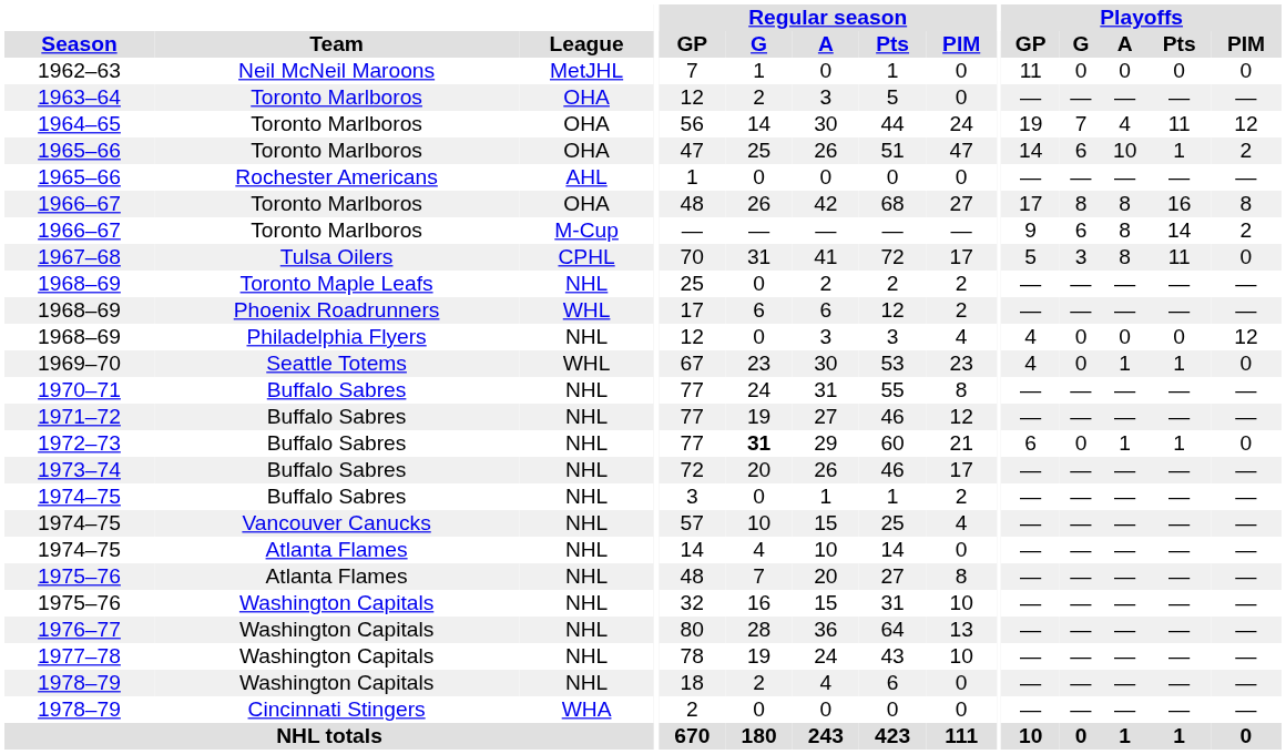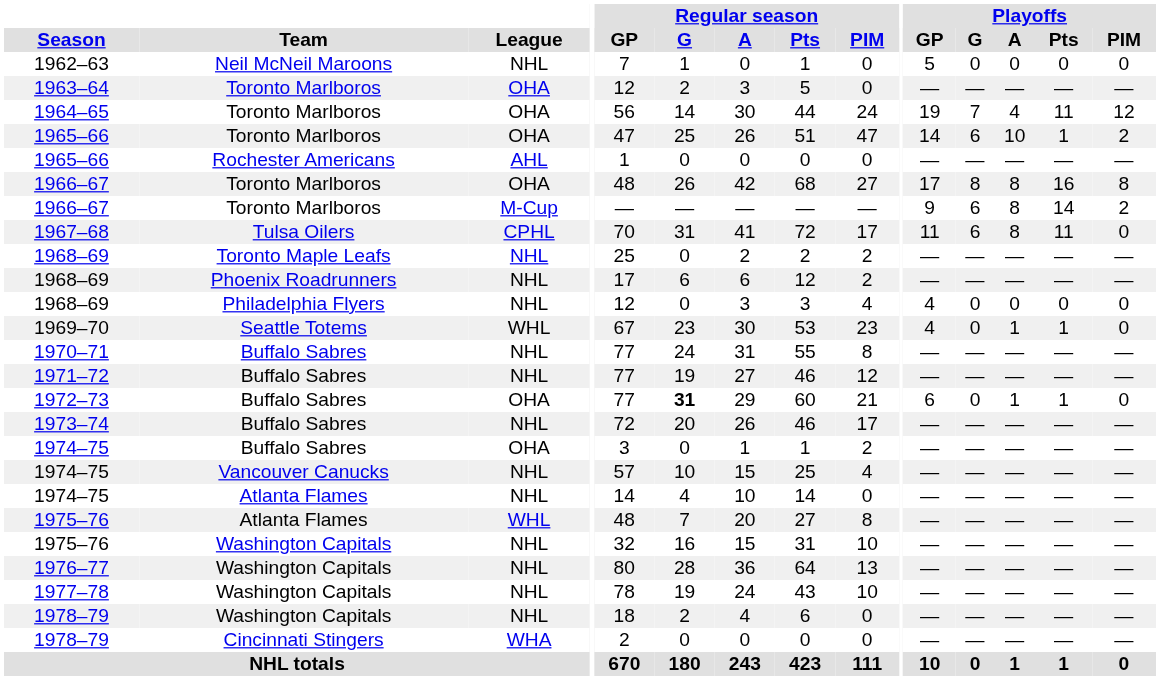1962–63 | League: MetJHL -> NHL
1962–63 | Playoffs / GP: 11 -> 5
1967–68 | Playoffs / GP: 5 -> 11
1967–68 | Playoffs / G: 3 -> 6
1968–69 / Phoenix Roadrunners | League: WHL -> NHL
1968–69 / Philadelphia Flyers | Playoffs / PIM: 12 -> 0
1972–73 | League: NHL -> OHA
1974–75 / Buffalo Sabres | League: NHL -> OHA
1975–76 / Atlanta Flames | League: NHL -> WHL
